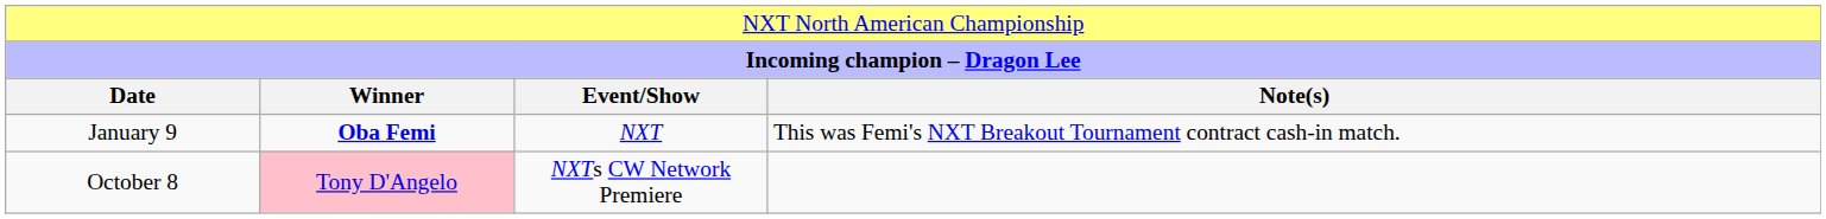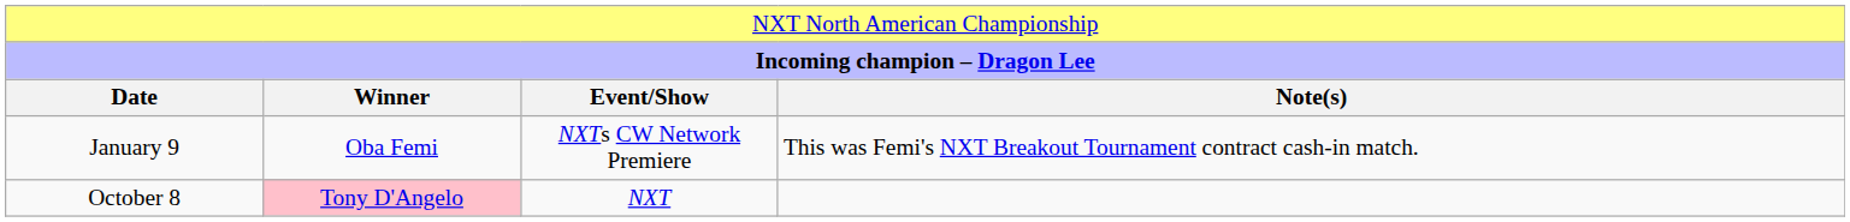January 9 | column 2: bold -> normal
January 9 | column 3: NXT -> NXTs CW Network Premiere
October 8 | column 3: NXTs CW Network Premiere -> NXT
